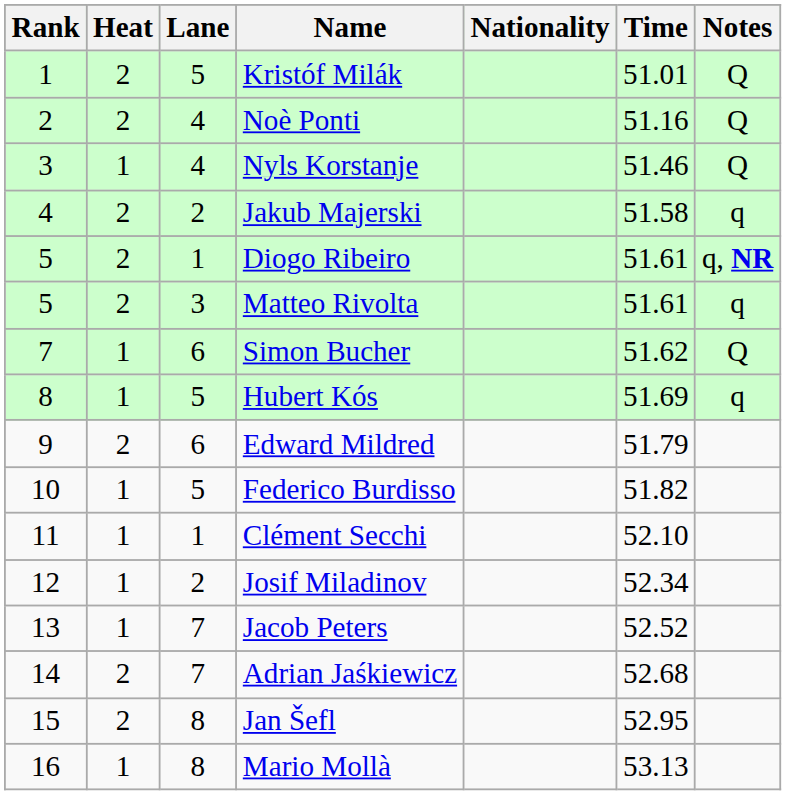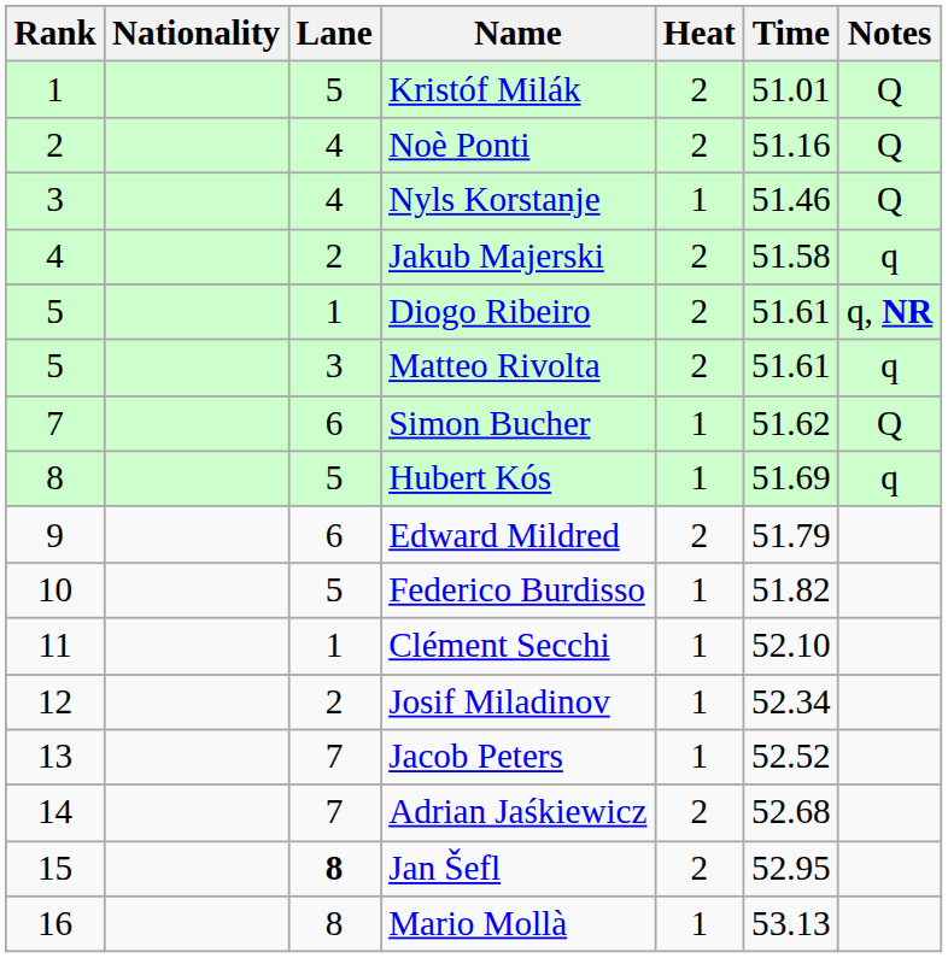columns swapped: Heat <-> Nationality
Jan Šefl | Lane: normal -> bold
